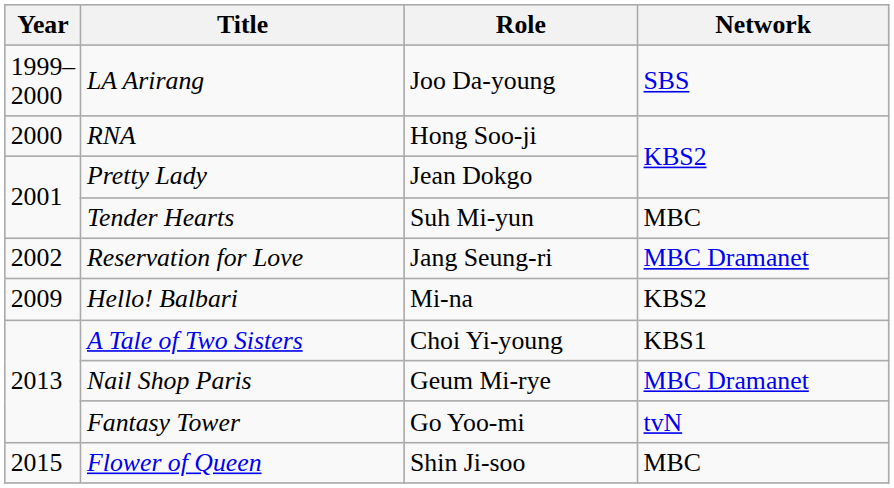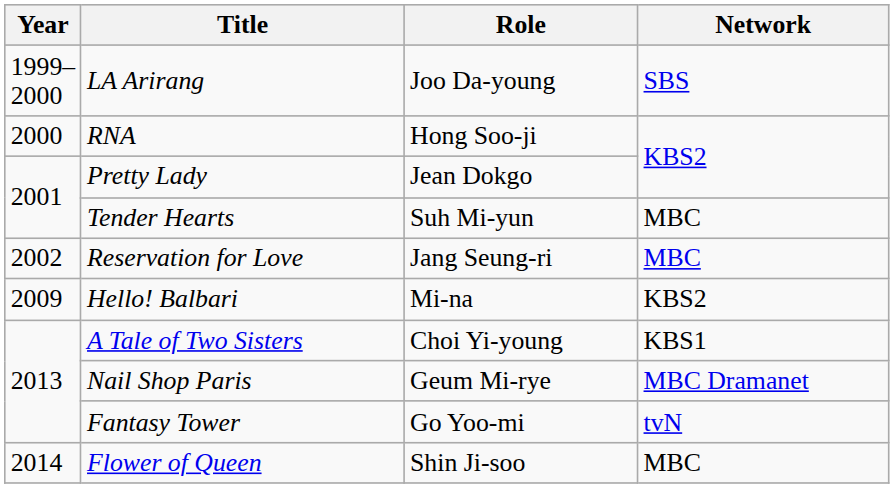Reservation for Love | Network: MBC Dramanet -> MBC
Flower of Queen | Year: 2015 -> 2014
